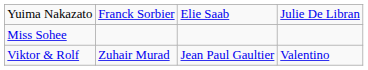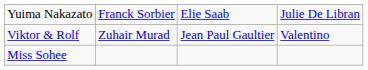rows swapped: Viktor & Rolf <-> Miss Sohee
